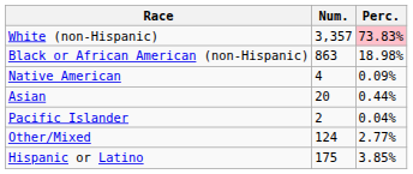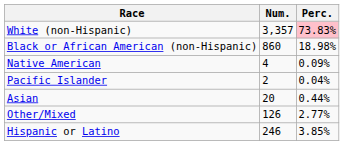Black or African American (non-Hispanic) | Num.: 863 -> 860
rows swapped: Asian <-> Pacific Islander
Other/Mixed | Num.: 124 -> 126
Hispanic or Latino | Num.: 175 -> 246
